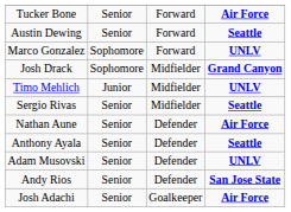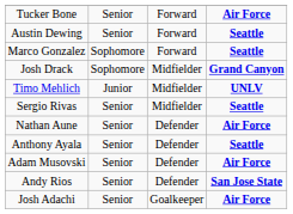Marco Gonzalez | column 4: UNLV -> Seattle
Adam Musovski | column 4: UNLV -> Air Force
